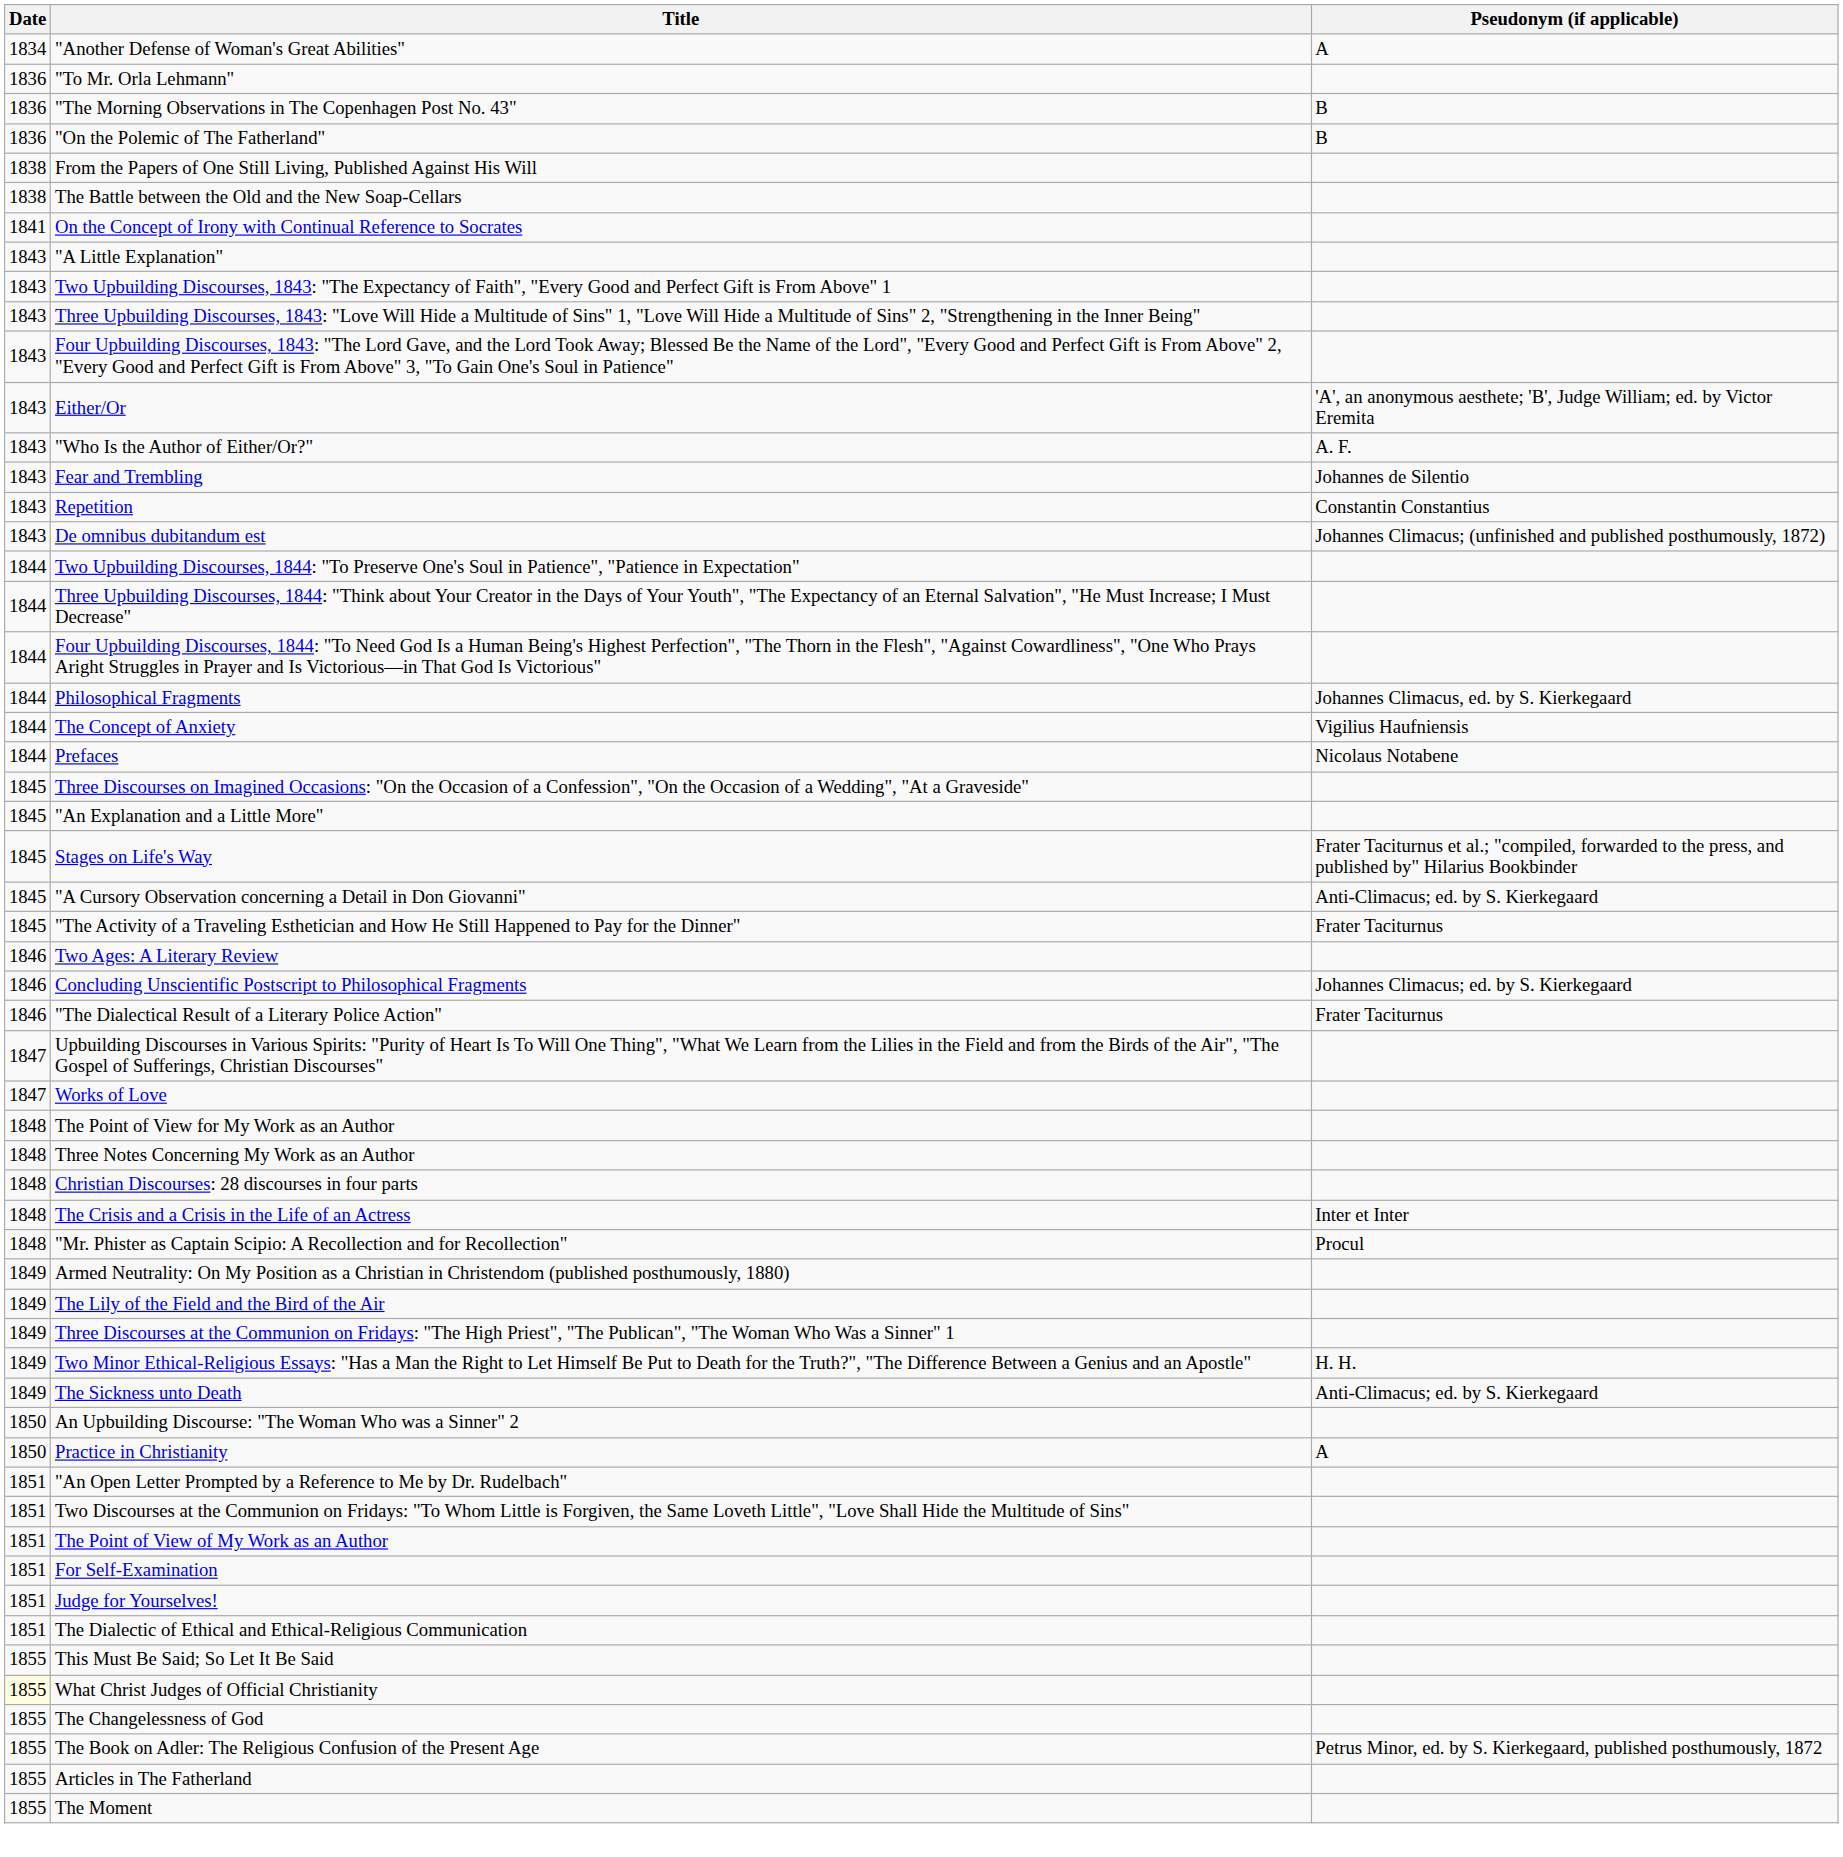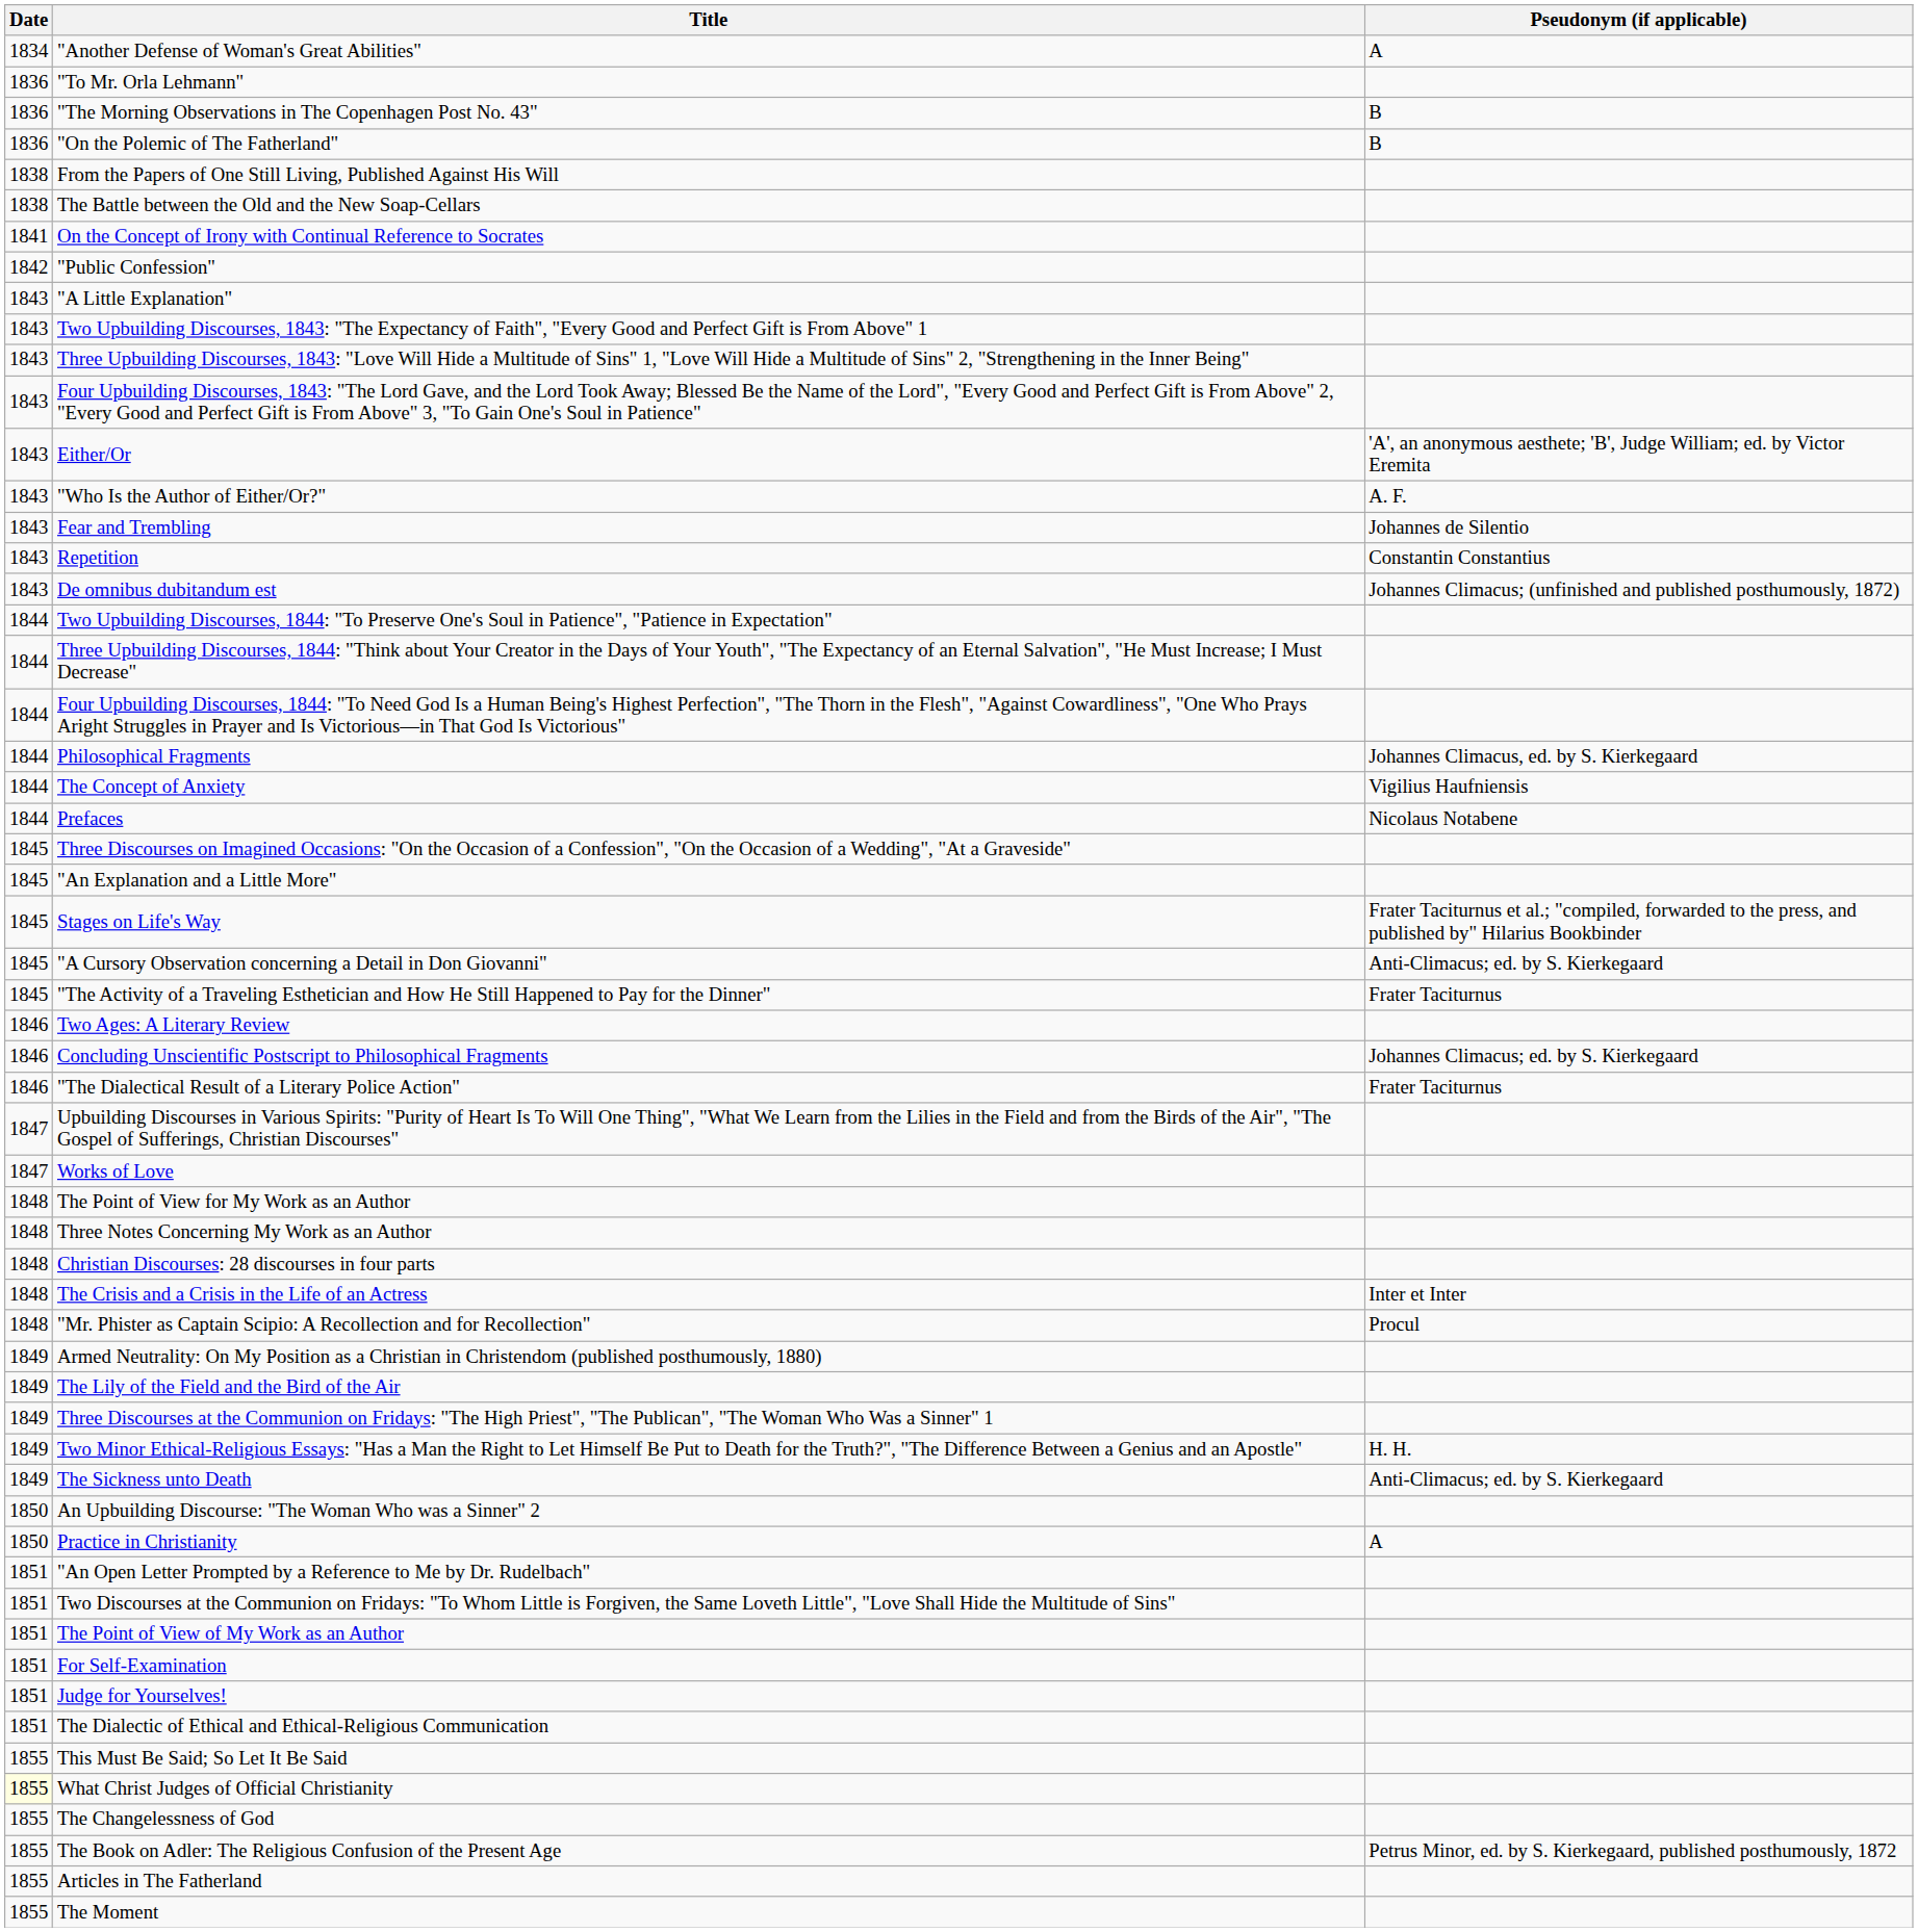+ row: 1842 | "Public Confession"
